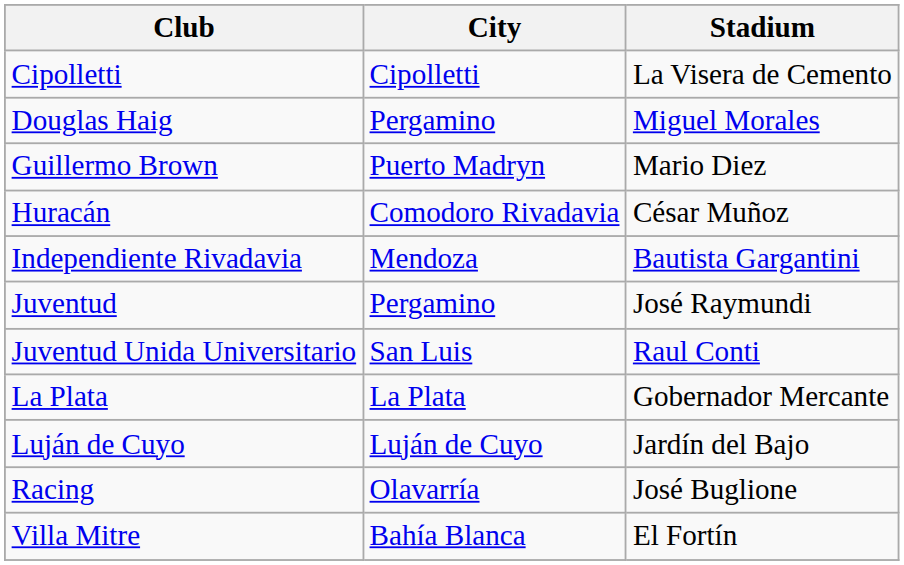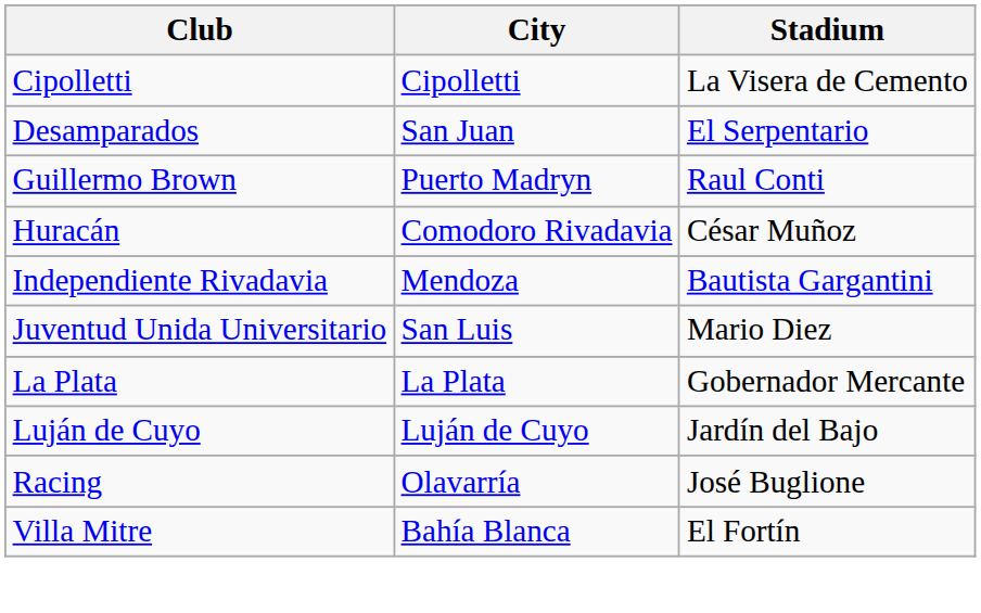+ row: Desamparados | San Juan | El Serpentario
- row: Douglas Haig | Pergamino | Miguel Morales
Guillermo Brown | Stadium: Mario Diez -> Raul Conti
- row: Juventud | Pergamino | José Raymundi
Juventud Unida Universitario | Stadium: Raul Conti -> Mario Diez
